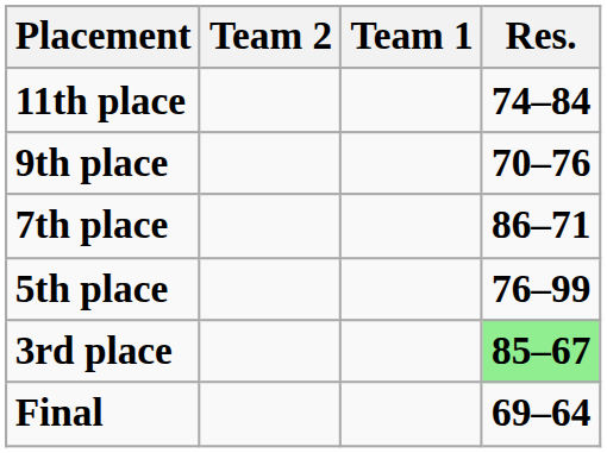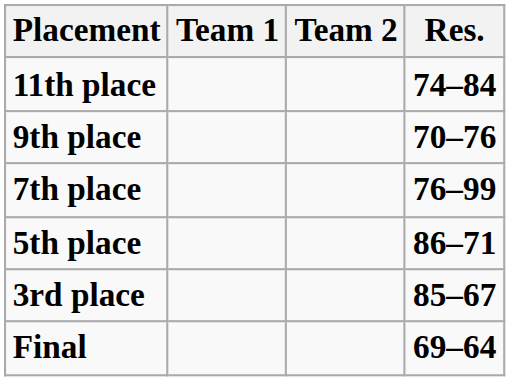columns swapped: Team 1 <-> Team 2
7th place | Res.: 86–71 -> 76–99
5th place | Res.: 76–99 -> 86–71
3rd place | Res.: lightgreen background -> no background
